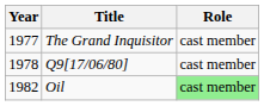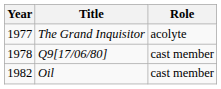The Grand Inquisitor | Role: cast member -> acolyte
Oil | Role: lightgreen background -> no background
